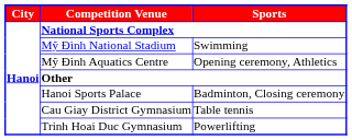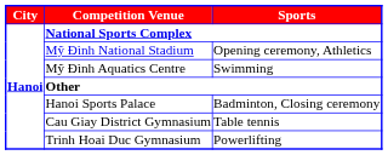Mỹ Đình National Stadium | column 3: Swimming -> Opening ceremony, Athletics
Mỹ Đình Aquatics Centre | column 3: Opening ceremony, Athletics -> Swimming
